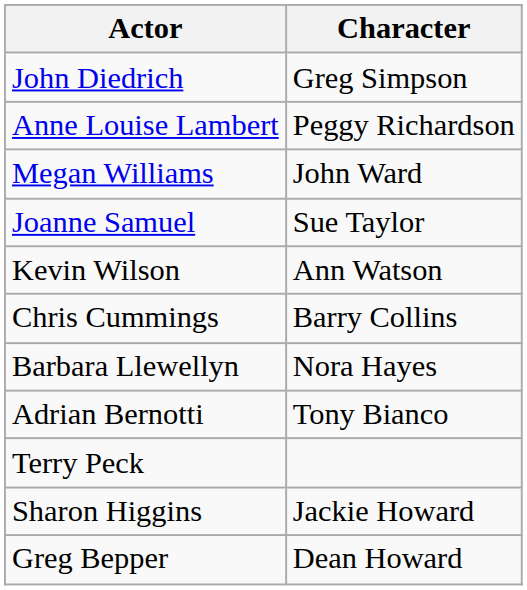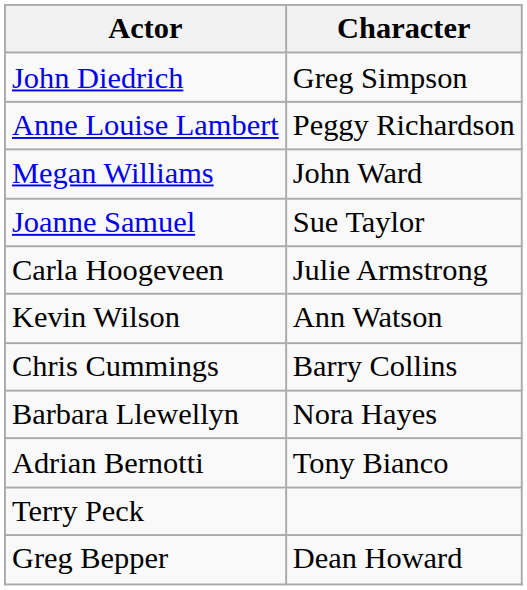+ row: Carla Hoogeveen | Julie Armstrong
- row: Sharon Higgins | Jackie Howard
